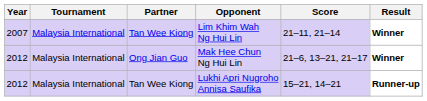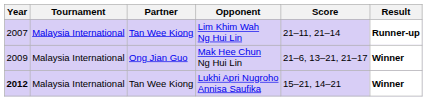Lim Khim Wah Ng Hui Lin | Result: Winner -> Runner-up
Mak Hee Chun Ng Hui Lin | Year: 2012 -> 2009
Lukhi Apri Nugroho Annisa Saufika | Year: normal -> bold
Lukhi Apri Nugroho Annisa Saufika | Result: Runner-up -> Winner
